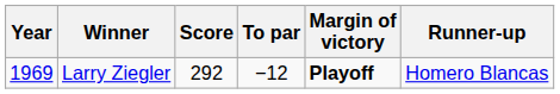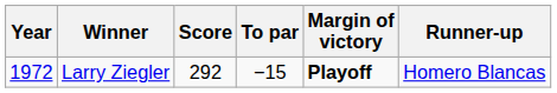Larry Ziegler | Year: 1969 -> 1972
Larry Ziegler | To par: −12 -> −15
